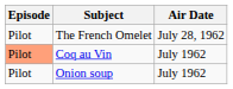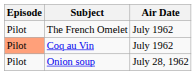The French Omelet | Air Date: July 28, 1962 -> July 1962
Onion soup | Air Date: July 1962 -> July 28, 1962
